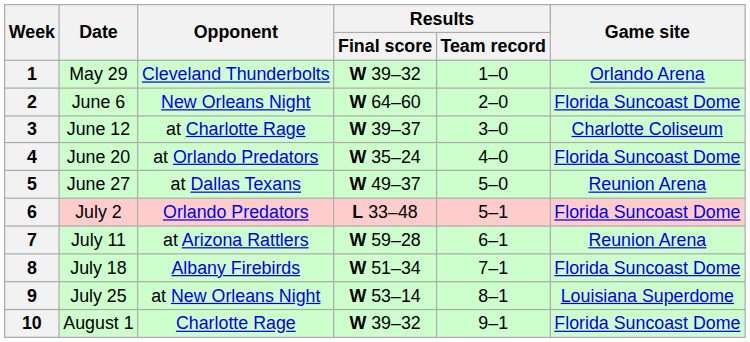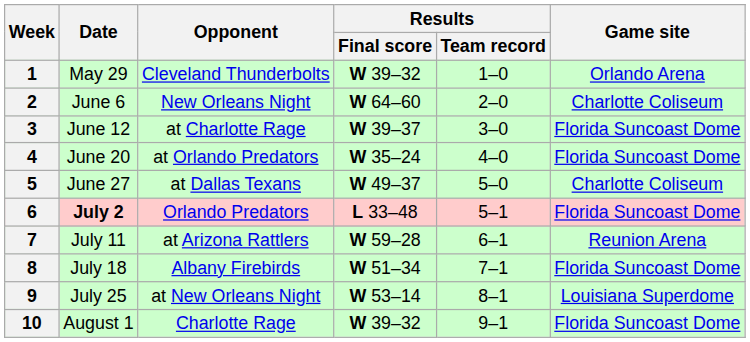2 | Game site: Florida Suncoast Dome -> Charlotte Coliseum
3 | Game site: Charlotte Coliseum -> Florida Suncoast Dome
5 | Game site: Reunion Arena -> Charlotte Coliseum
6 | Date: normal -> bold
